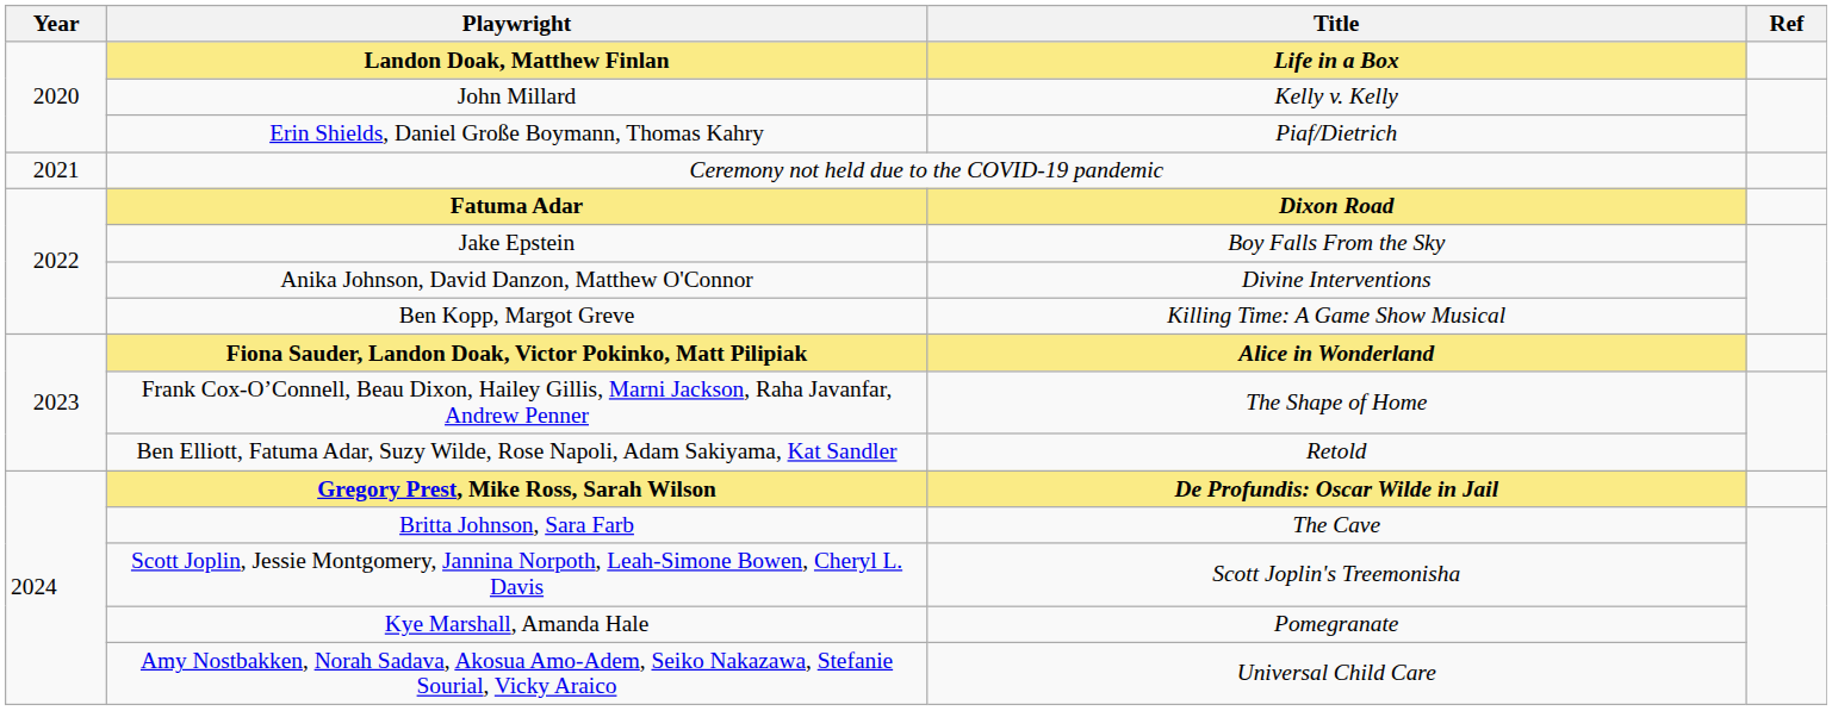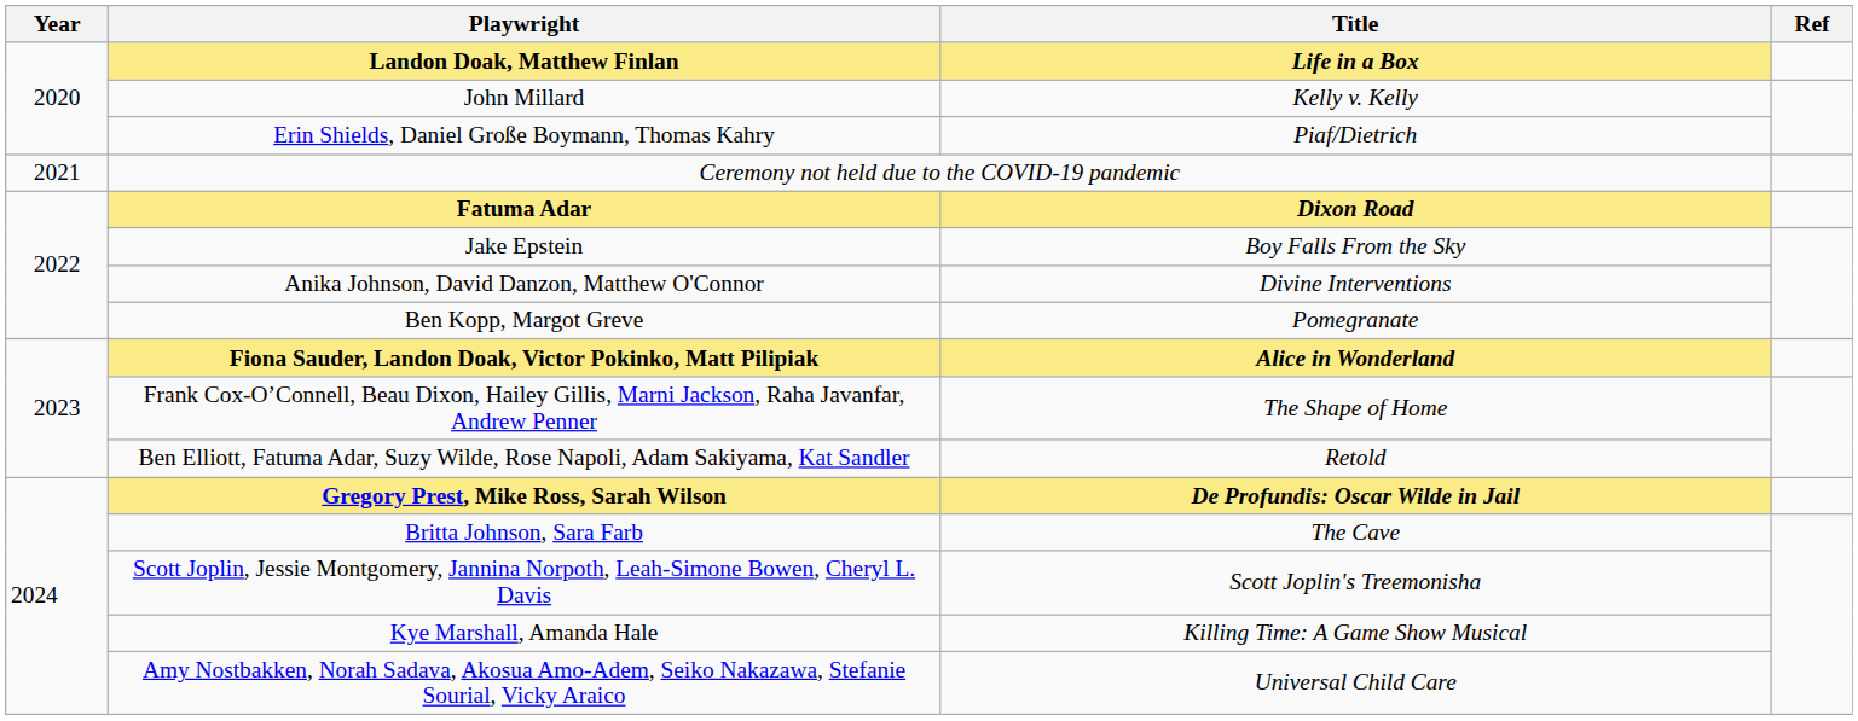Ben Kopp, Margot Greve | Title: Killing Time: A Game Show Musical -> Pomegranate
Kye Marshall, Amanda Hale | Title: Pomegranate -> Killing Time: A Game Show Musical
